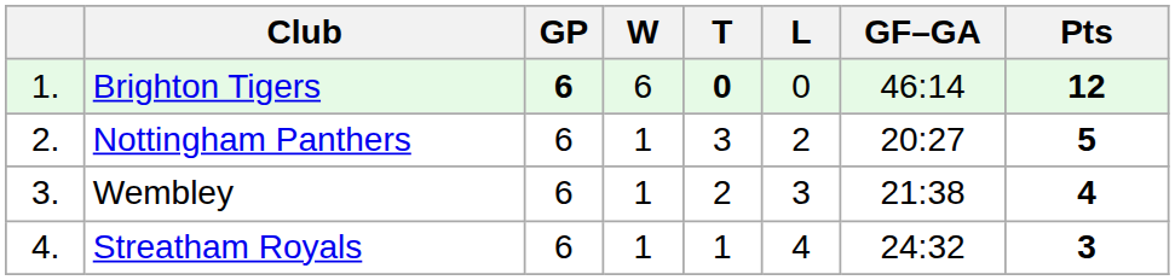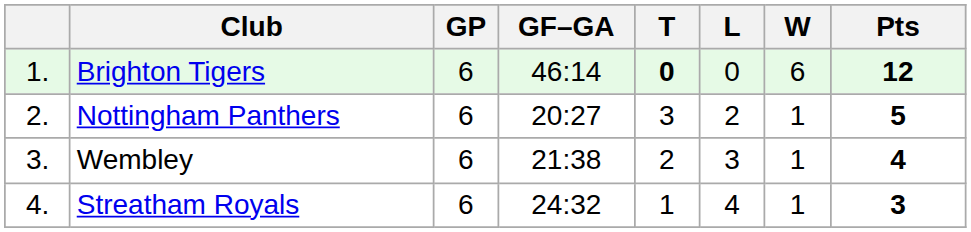columns swapped: W <-> GF–GA
Brighton Tigers | GP: bold -> normal
